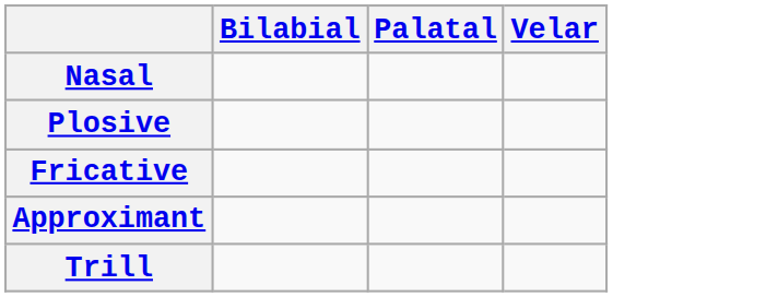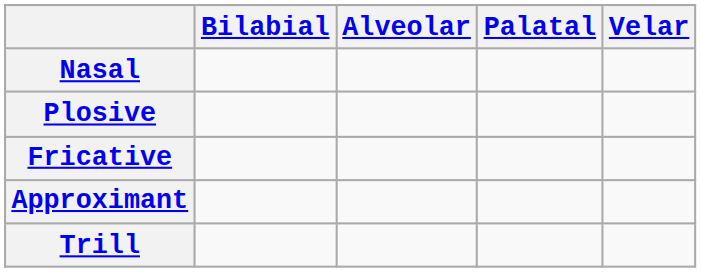+ column: Alveolar
